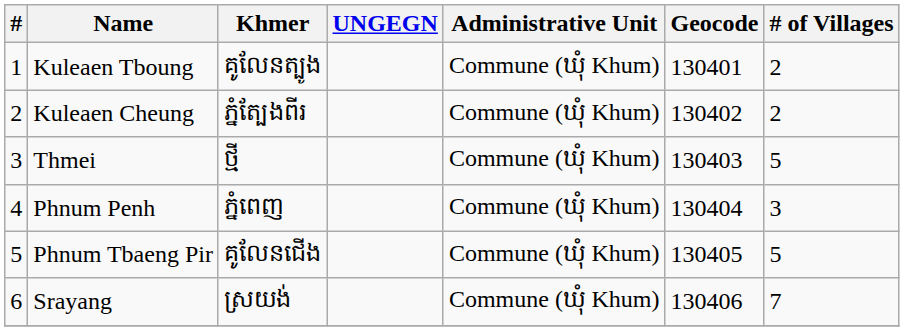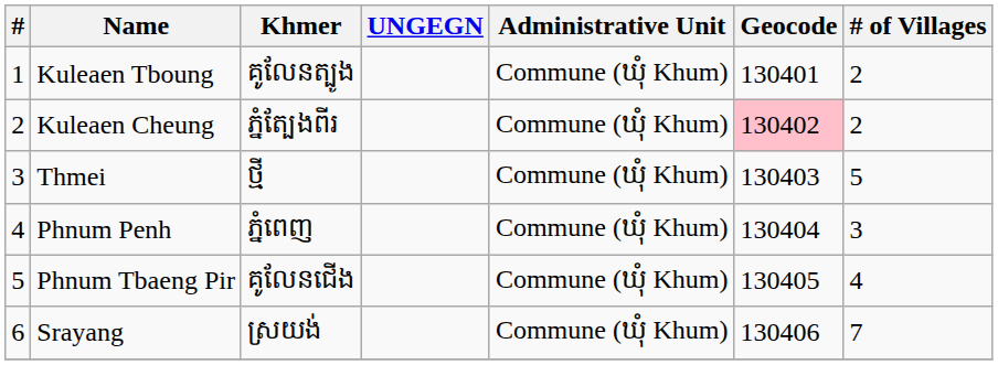Kuleaen Cheung | Geocode: no background -> pink background
Phnum Tbaeng Pir | # of Villages: 5 -> 4
